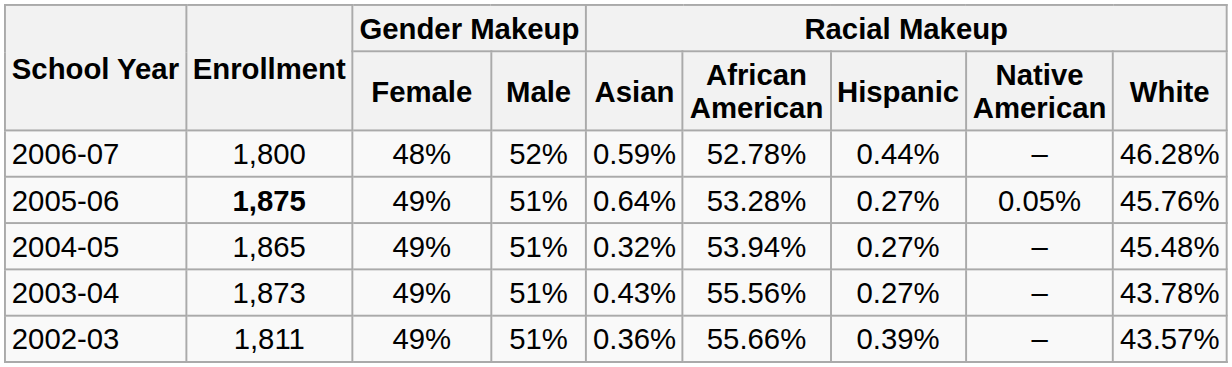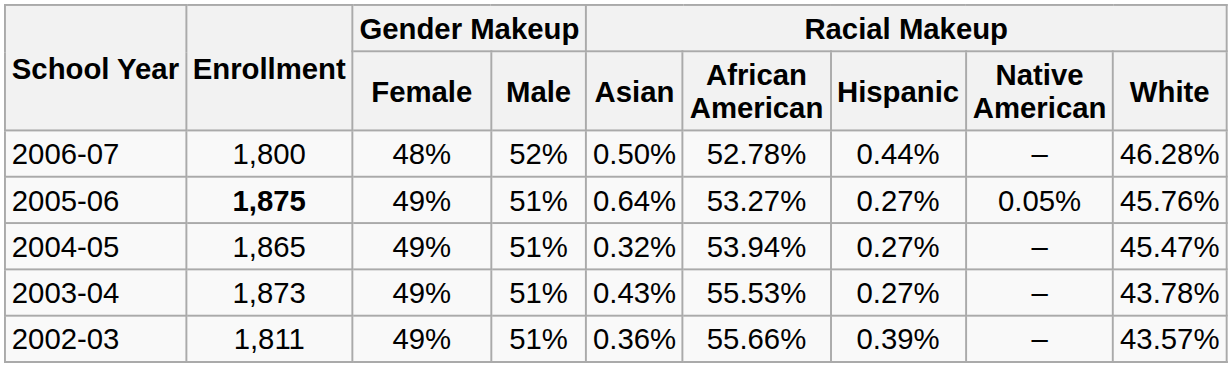2006-07 | Racial Makeup / Asian: 0.59% -> 0.50%
2005-06 | Racial Makeup / African American: 53.28% -> 53.27%
2004-05 | Racial Makeup / White: 45.48% -> 45.47%
2003-04 | Racial Makeup / African American: 55.56% -> 55.53%
